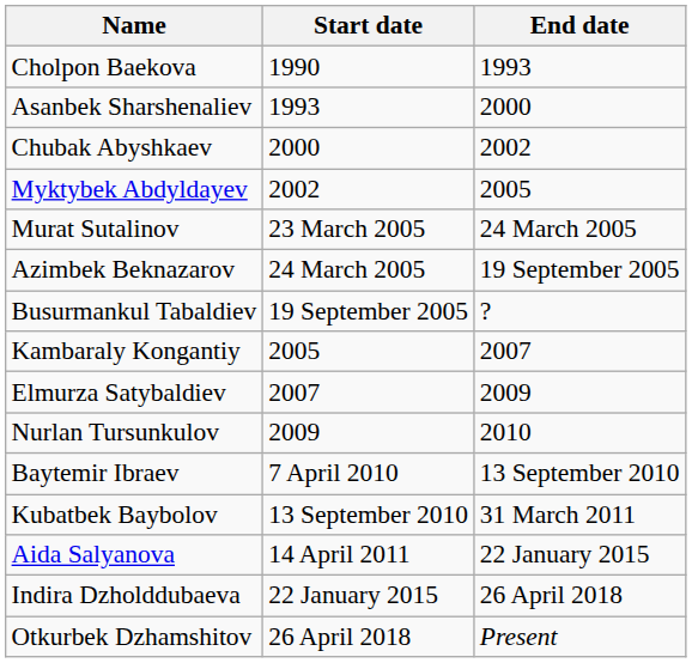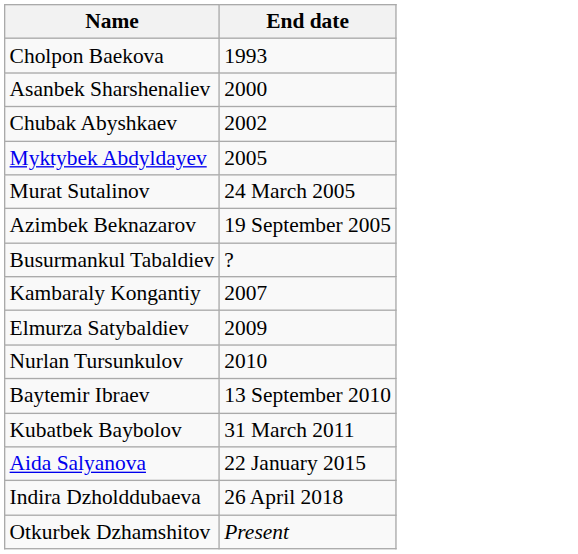- column: Start date | 1990 | 1993 | 2000 | 2002 | 23 March 2005 | 24 March 2005 | 19 September 2005 | 2005 | 2007 | 2009 | 7 April 2010 | 13 September 2010 | 14 April 2011 | 22 January 2015 | 26 April 2018
